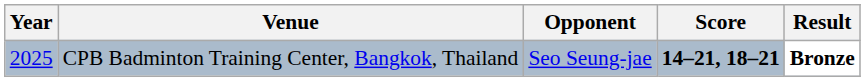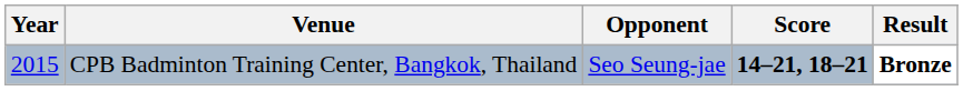CPB Badminton Training Center, Bangkok, Thailand | Year: 2025 -> 2015
